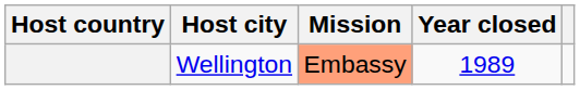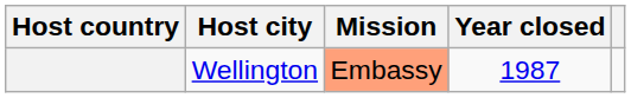Wellington | Year closed: 1989 -> 1987
